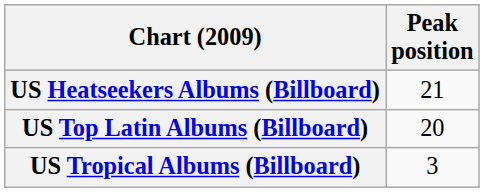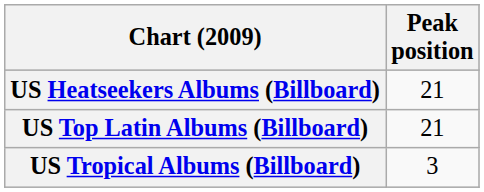US Top Latin Albums (Billboard) | Peak position: 20 -> 21
